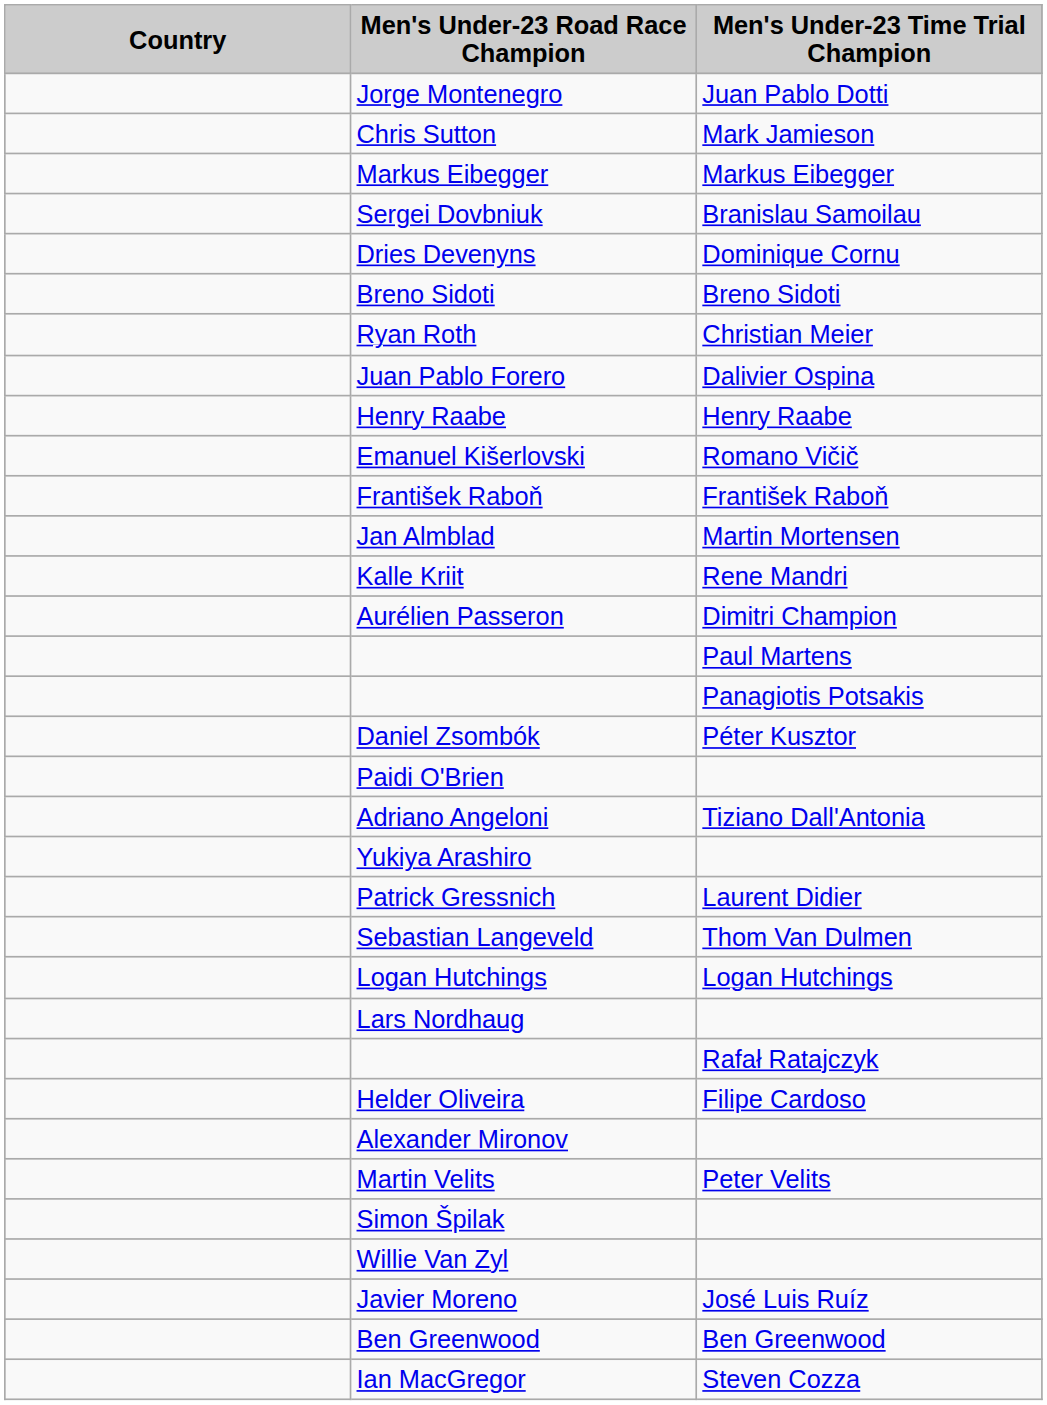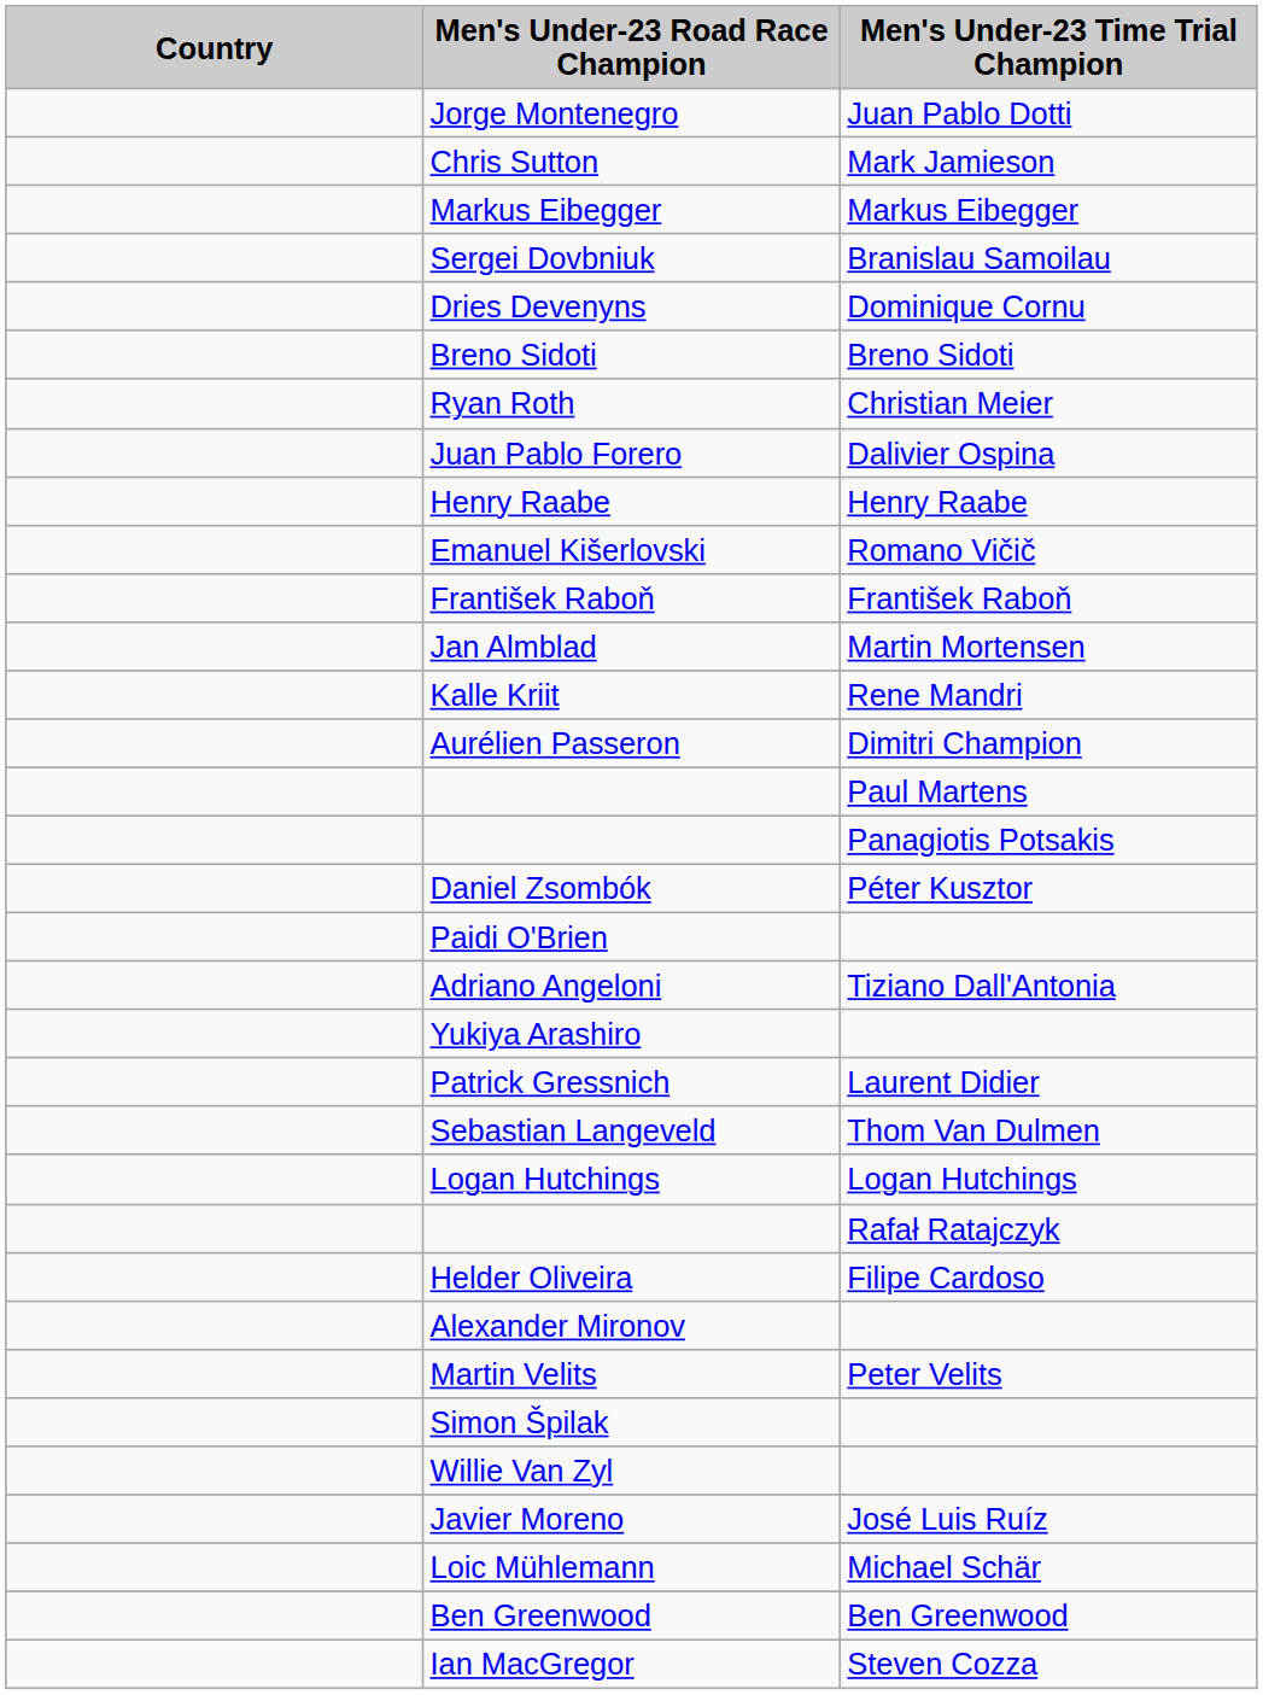- row: Lars Nordhaug
+ row: Loic Mühlemann | Michael Schär
